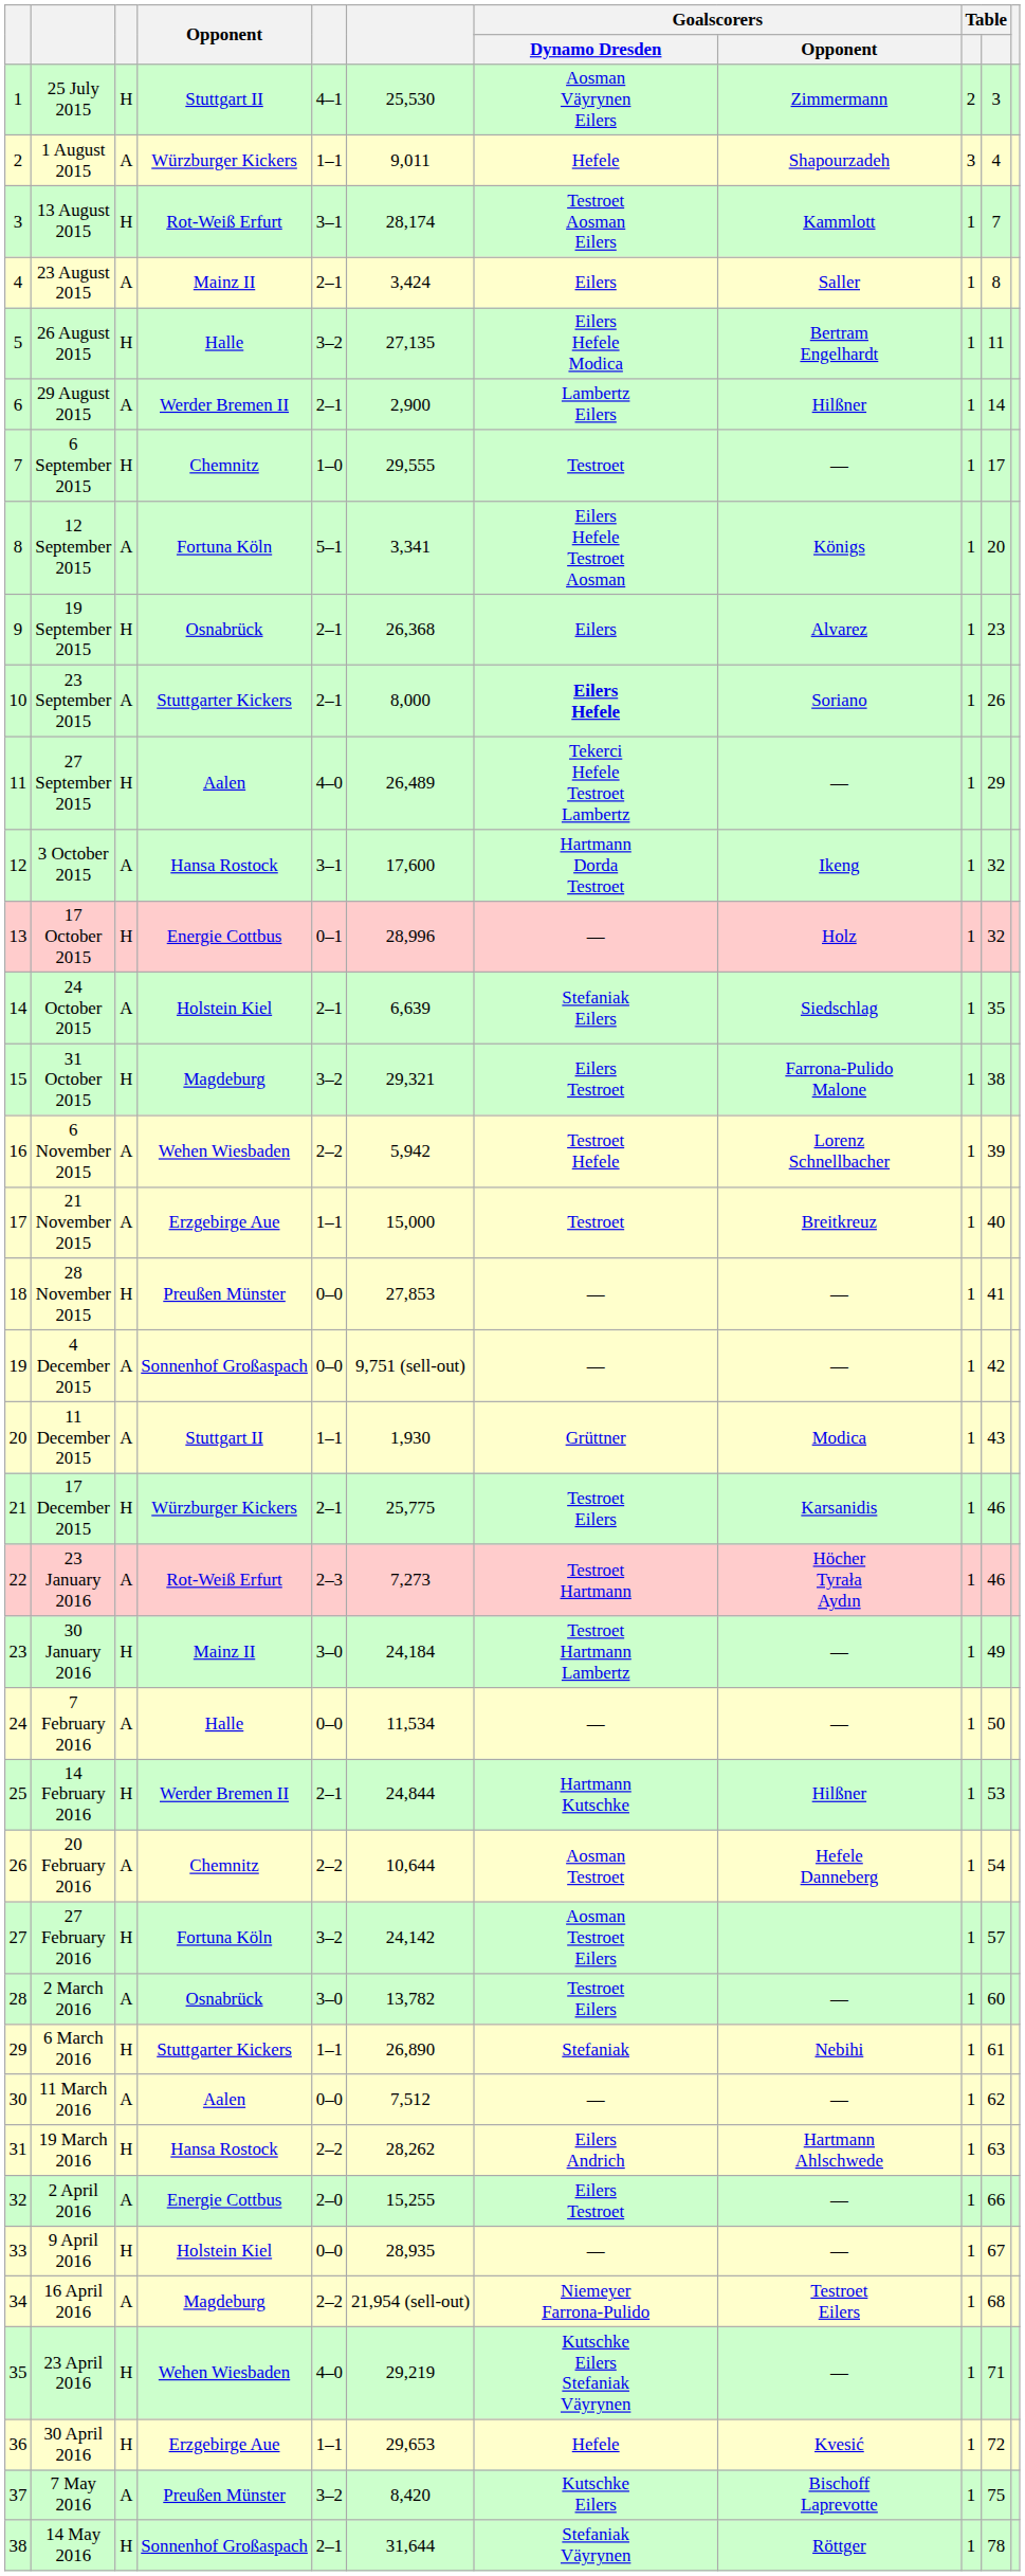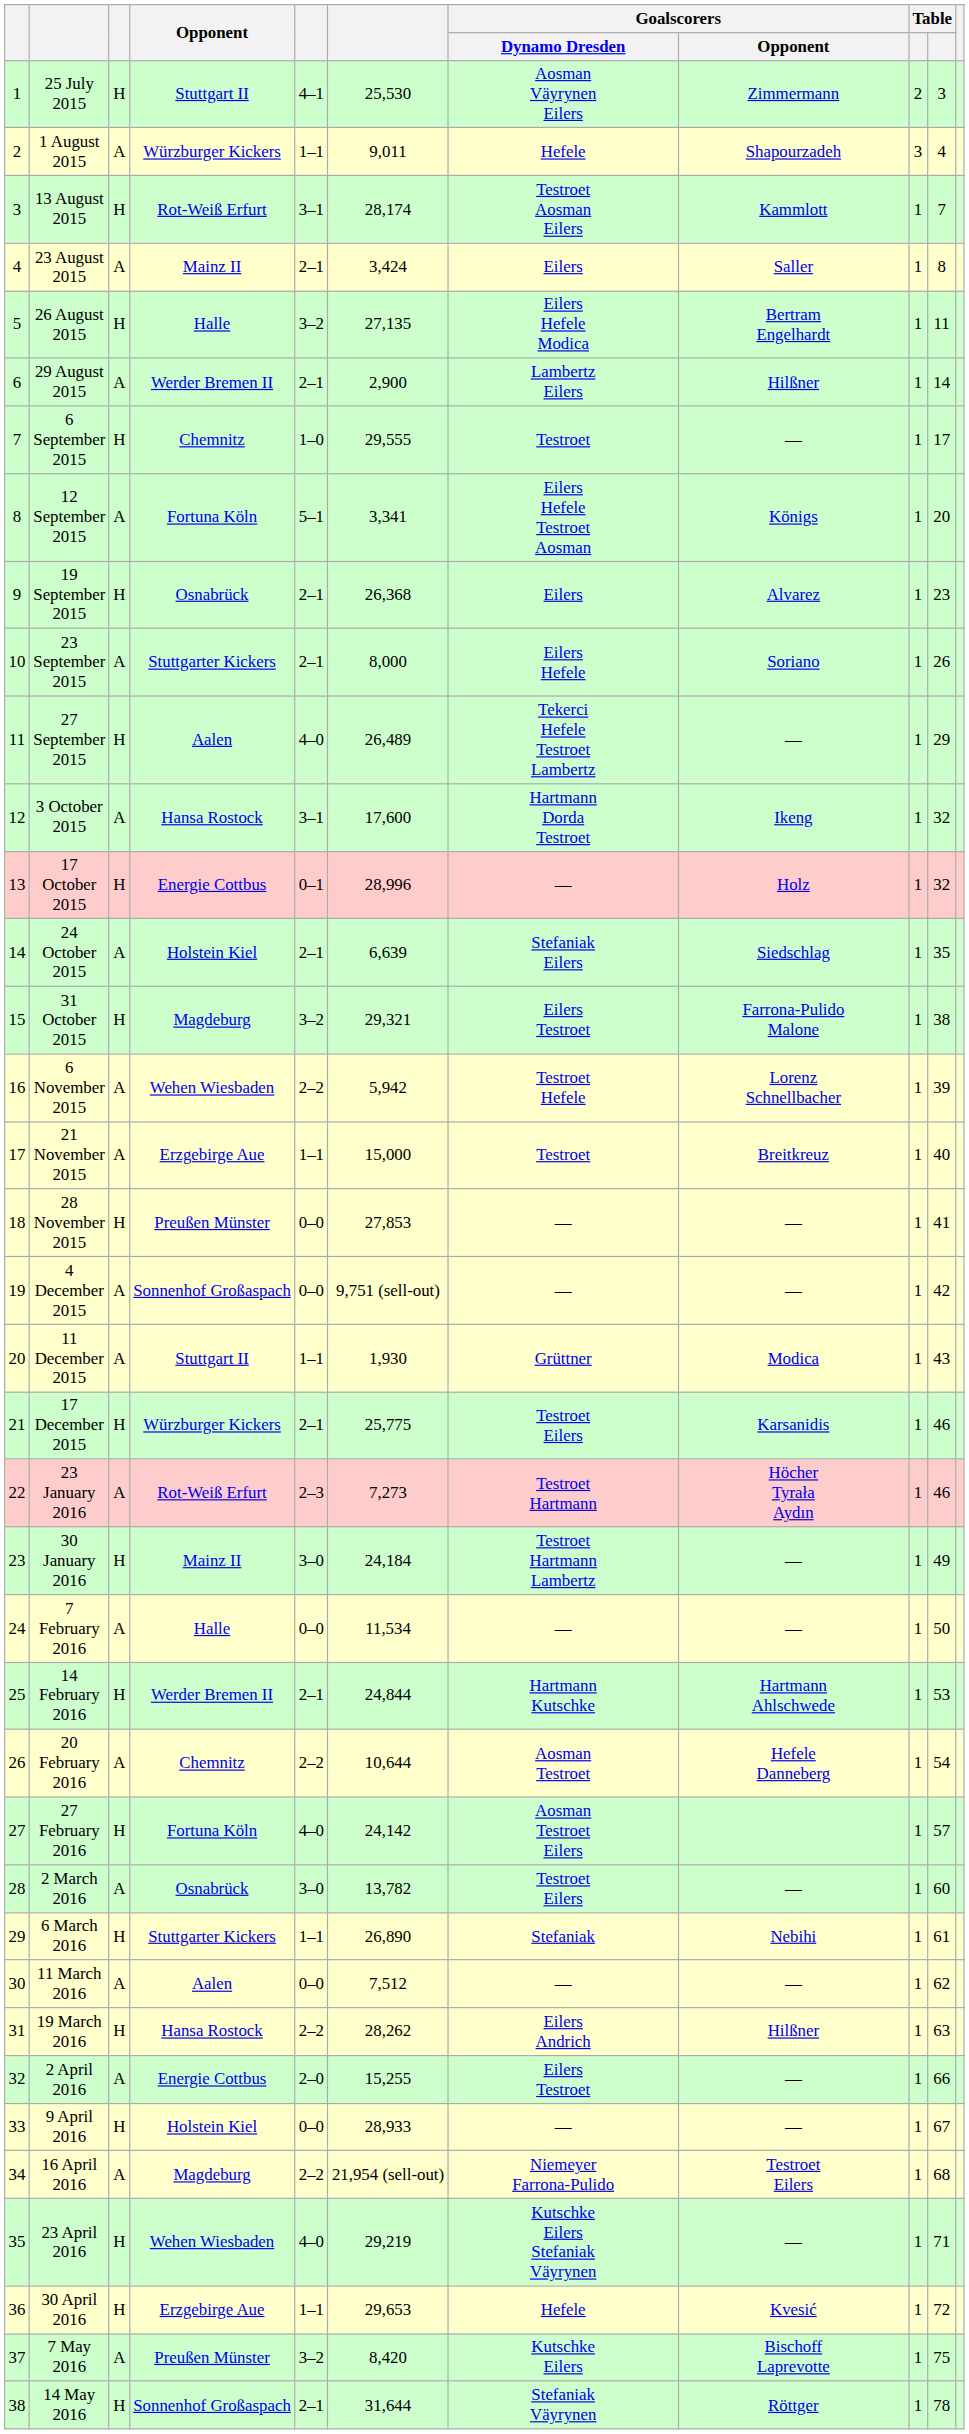23 September 2015 | Goalscorers / Dynamo Dresden: bold -> normal
14 February 2016 | Goalscorers / Opponent: Hilßner -> Hartmann Ahlschwede
27 February 2016 | column 5: 3–2 -> 4–0
19 March 2016 | Goalscorers / Opponent: Hartmann Ahlschwede -> Hilßner
9 April 2016 | column 6: 28,935 -> 28,933
